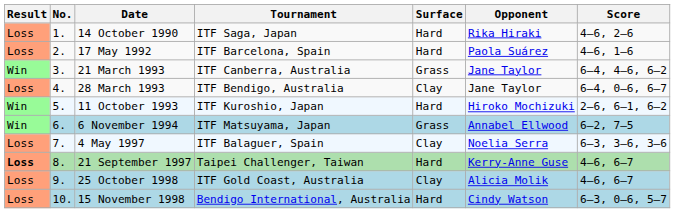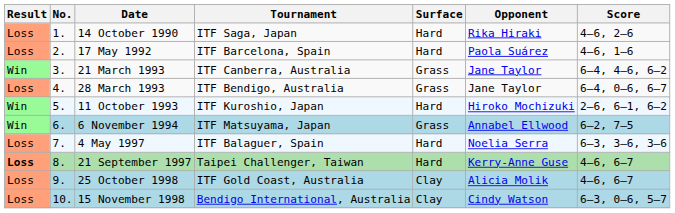28 March 1993 | Surface: Clay -> Grass
4 May 1997 | Surface: Clay -> Hard
15 November 1998 | Surface: Hard -> Clay
